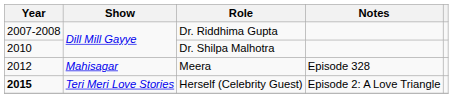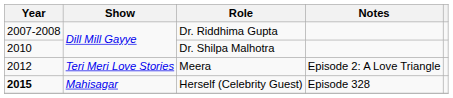Meera | Show: Mahisagar -> Teri Meri Love Stories
Meera | Notes: Episode 328 -> Episode 2: A Love Triangle
Herself (Celebrity Guest) | Show: Teri Meri Love Stories -> Mahisagar
Herself (Celebrity Guest) | Notes: Episode 2: A Love Triangle -> Episode 328
